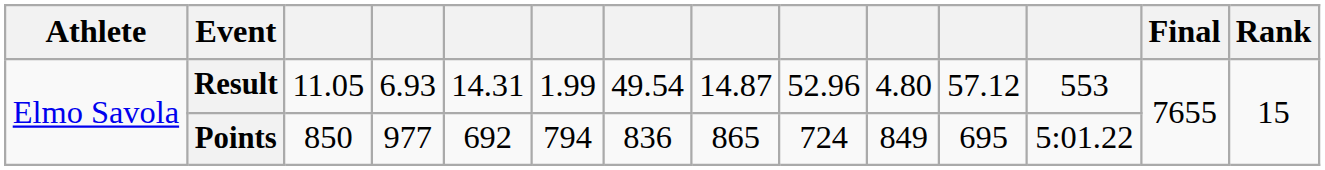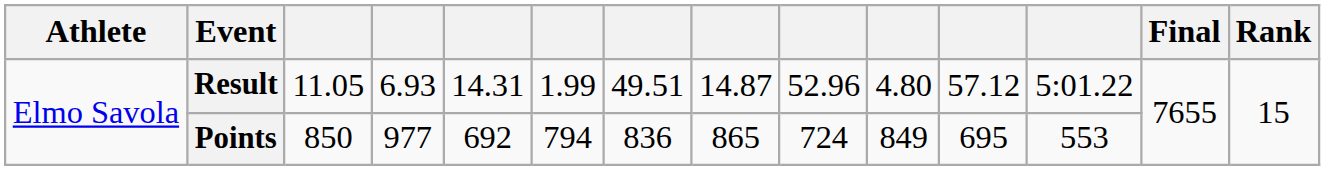Result | column 7: 49.54 -> 49.51
Result | column 12: 553 -> 5:01.22
Points | column 12: 5:01.22 -> 553
